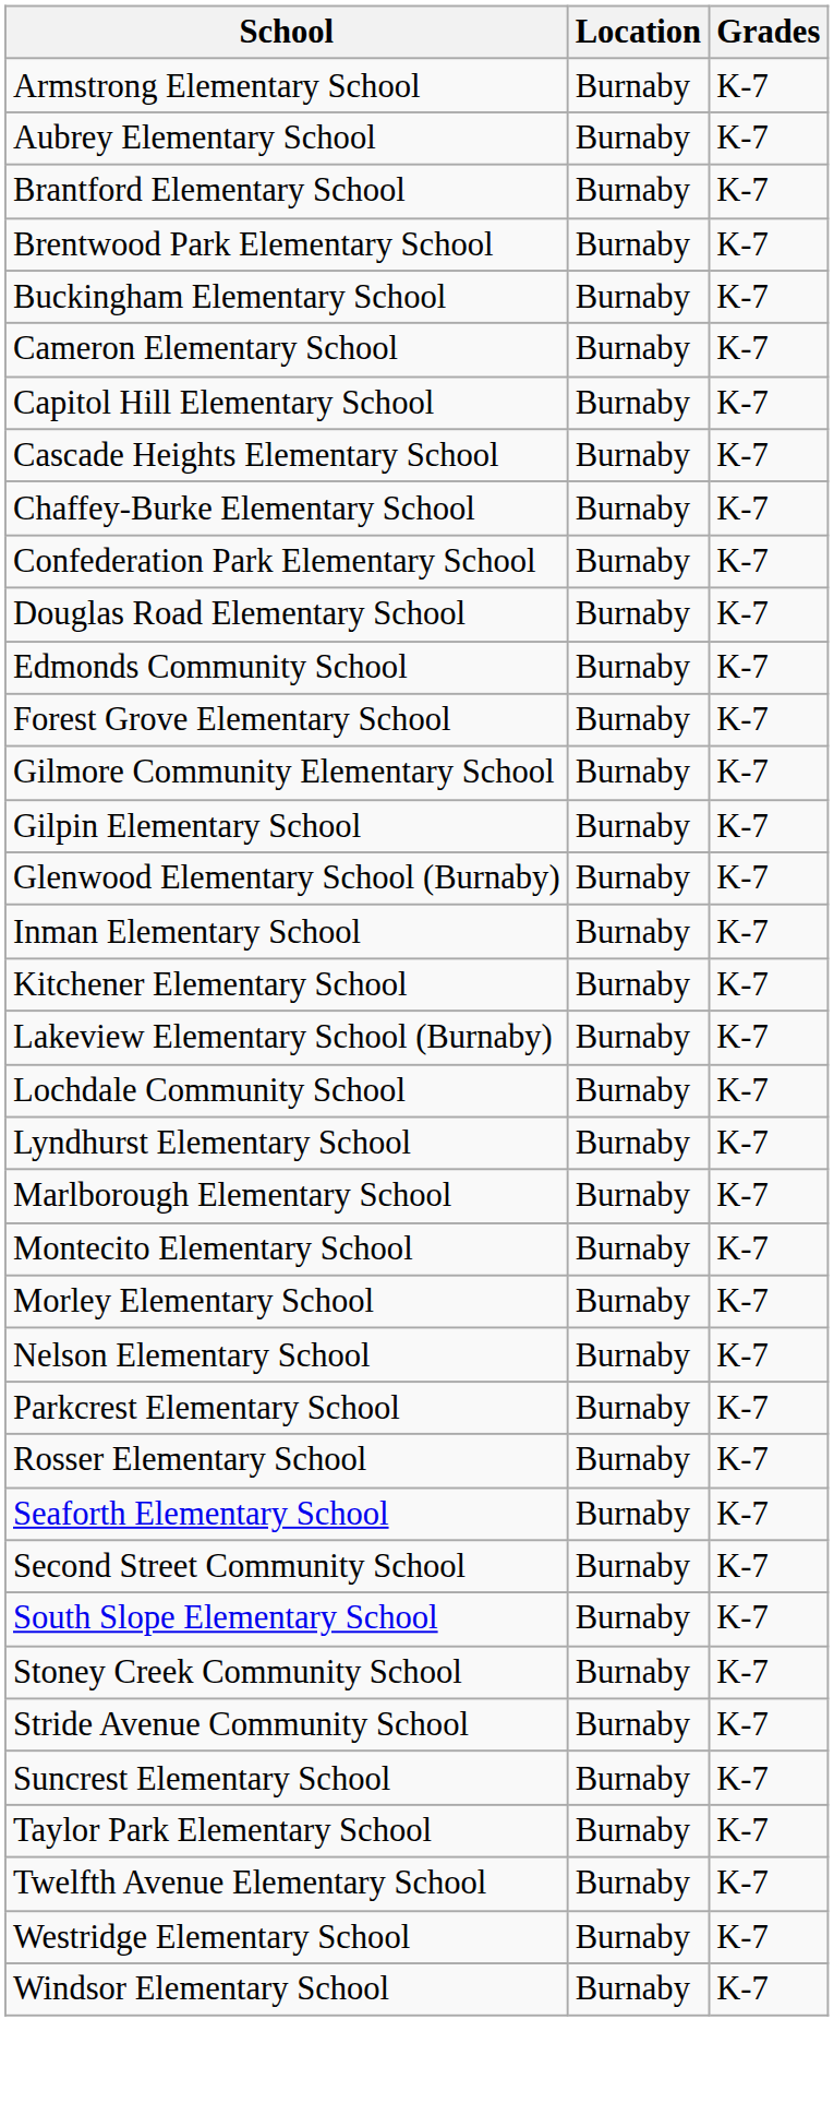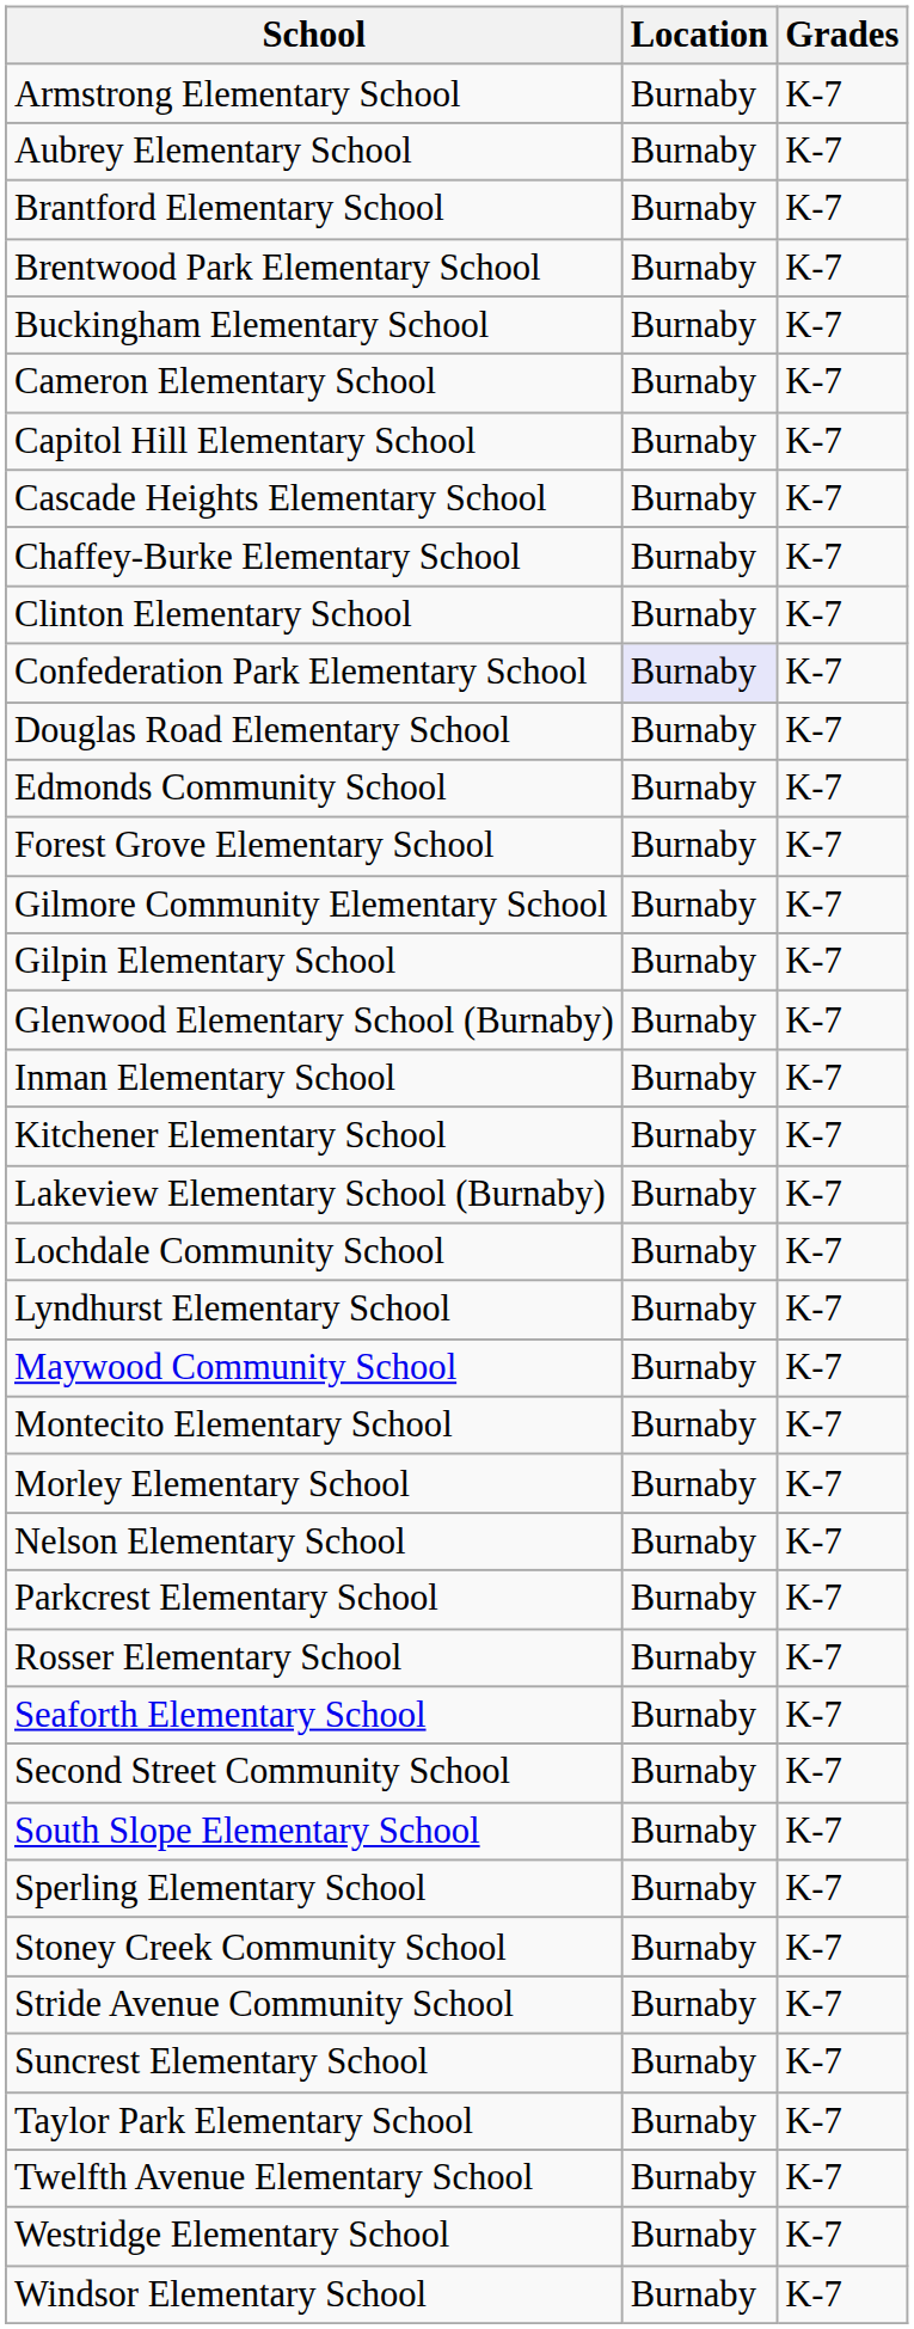+ row: Clinton Elementary School | Burnaby | K-7
Confederation Park Elementary School | Location: no background -> lavender background
- row: Marlborough Elementary School | Burnaby | K-7
+ row: Maywood Community School | Burnaby | K-7
+ row: Sperling Elementary School | Burnaby | K-7
